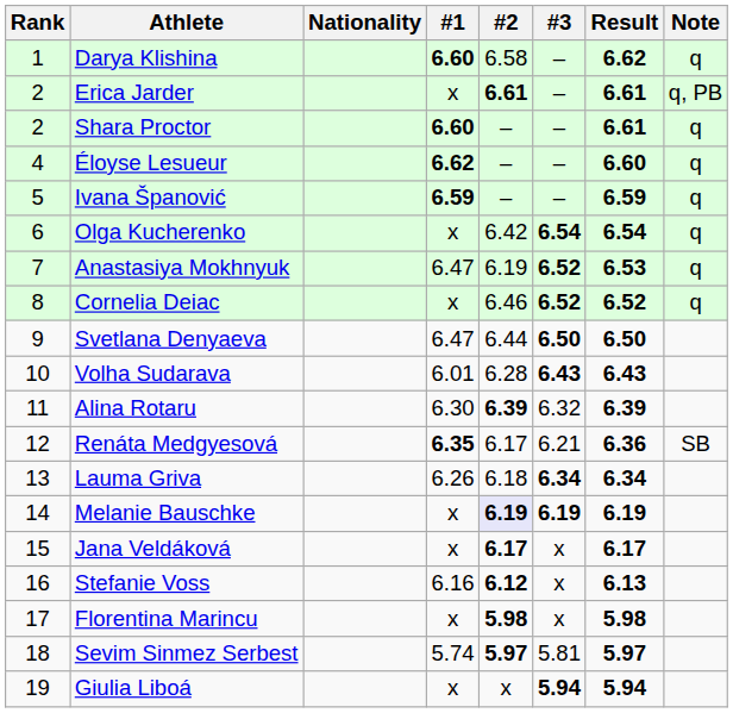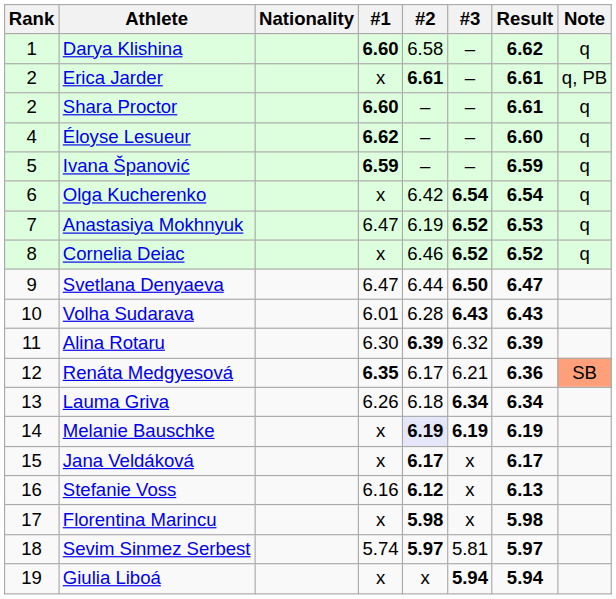Svetlana Denyaeva | Result: 6.50 -> 6.47
Renáta Medgyesová | Note: no background -> lightsalmon background
